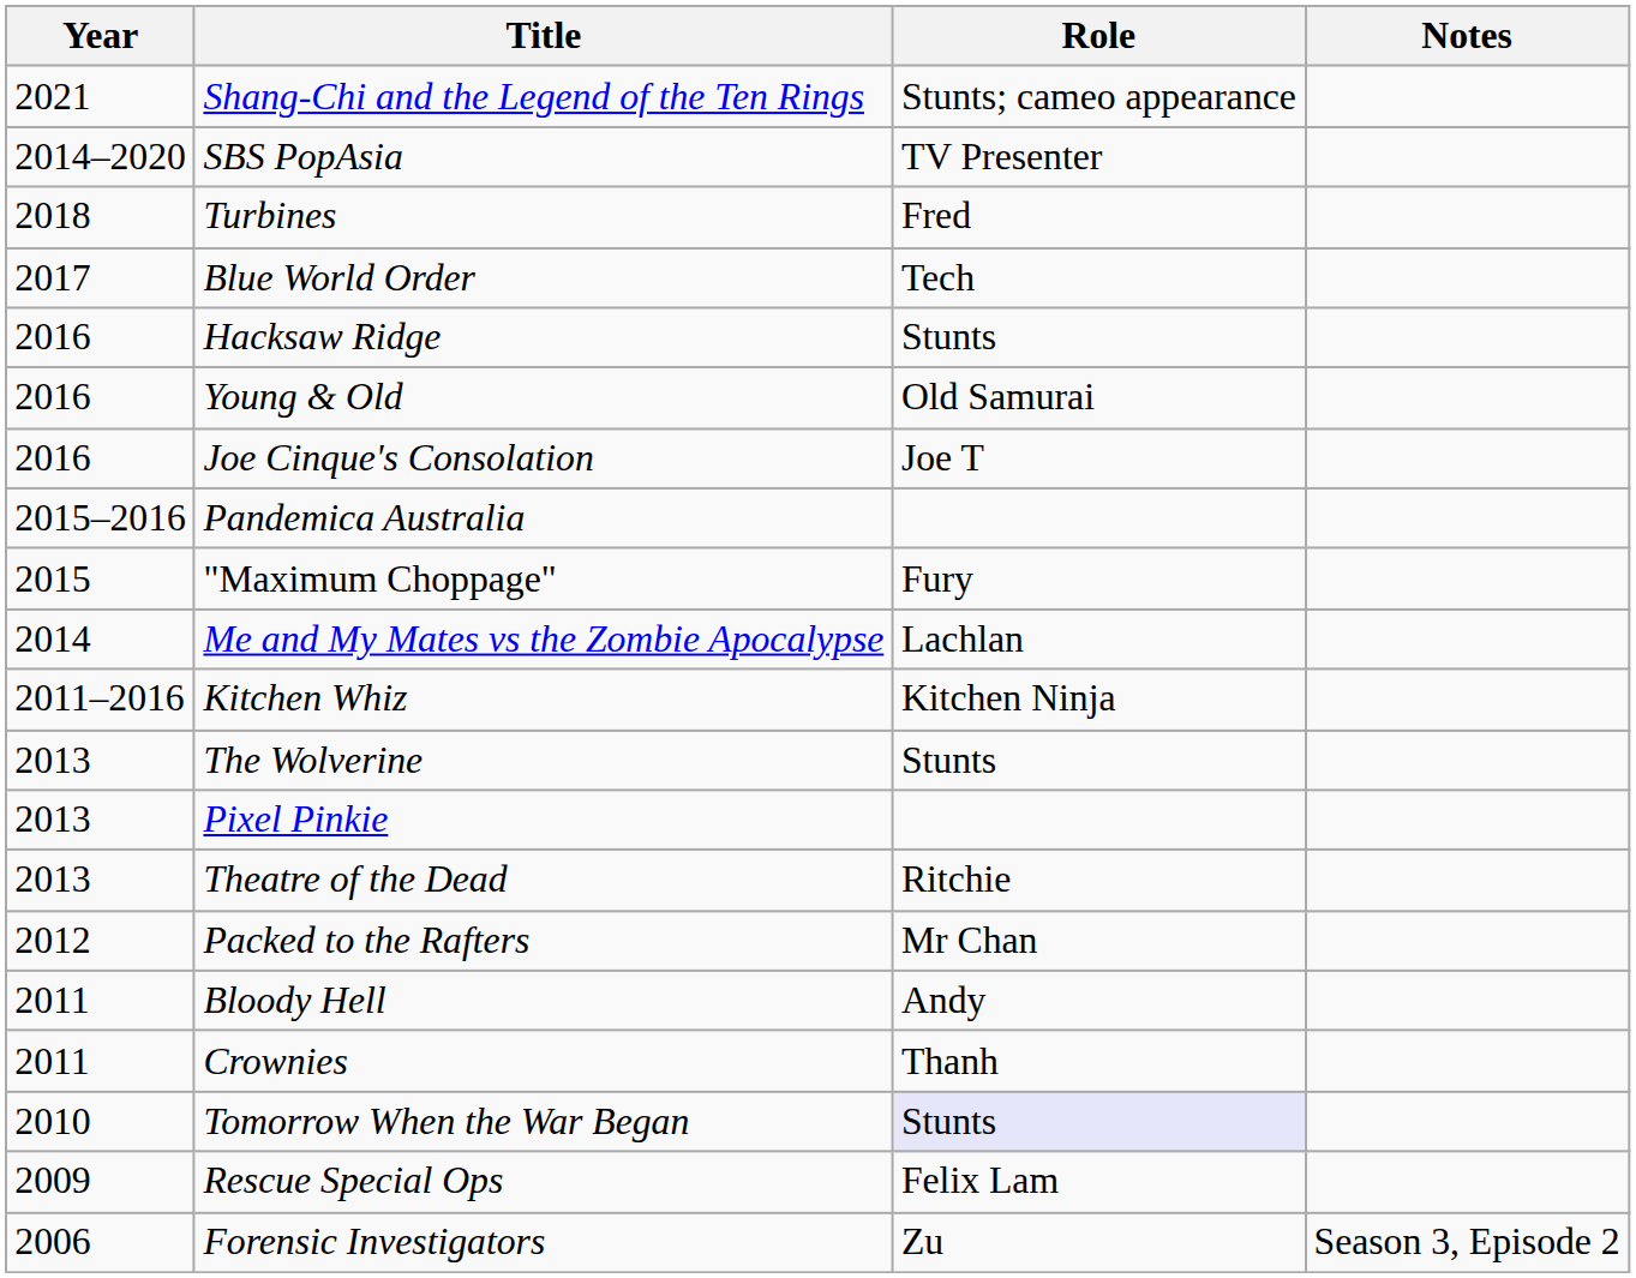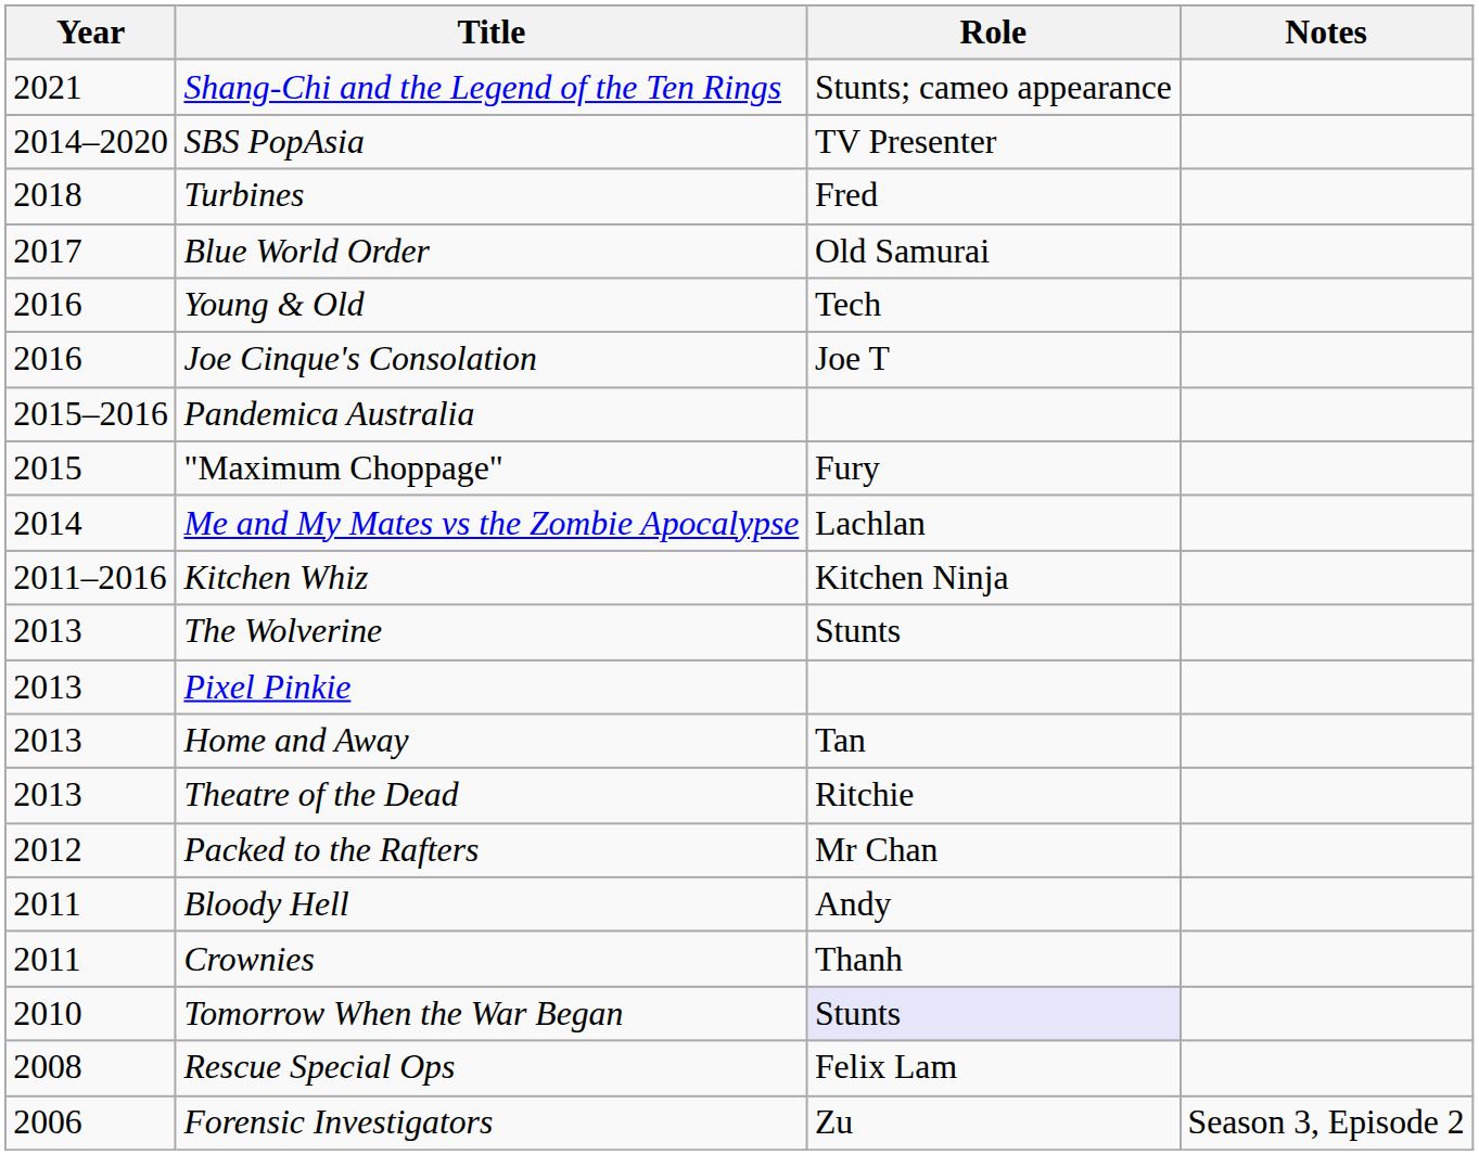Blue World Order | Role: Tech -> Old Samurai
- row: 2016 | Hacksaw Ridge | Stunts
Young & Old | Role: Old Samurai -> Tech
+ row: 2013 | Home and Away | Tan
Rescue Special Ops | Year: 2009 -> 2008
